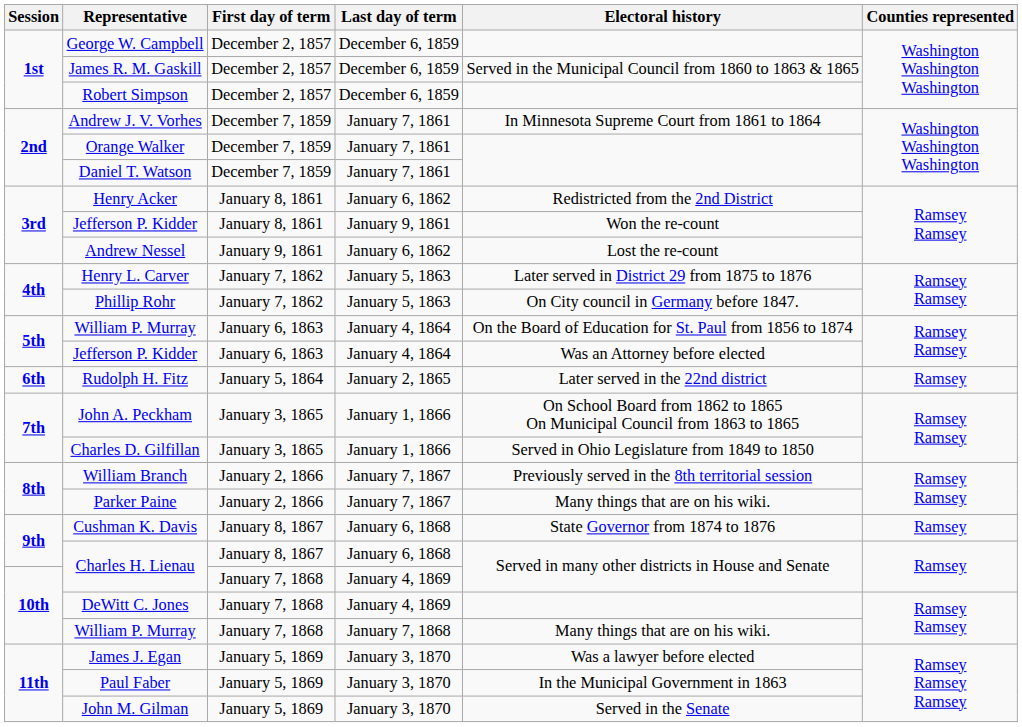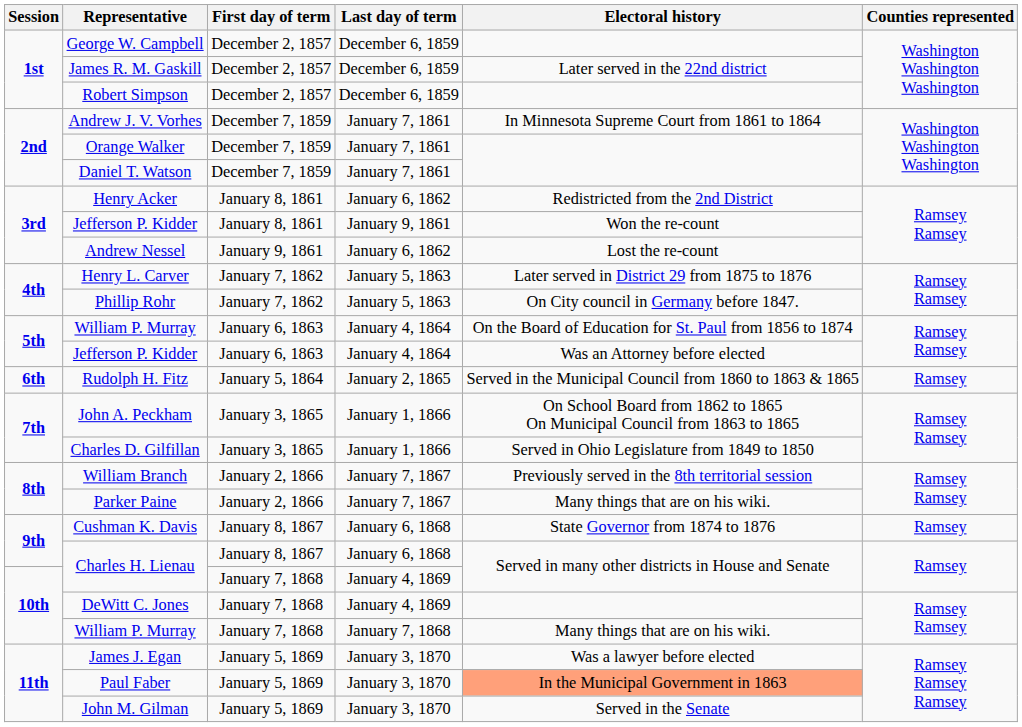James R. M. Gaskill | Electoral history: Served in the Municipal Council from 1860 to 1863 & 1865 -> Later served in the 22nd district
Rudolph H. Fitz | Electoral history: Later served in the 22nd district -> Served in the Municipal Council from 1860 to 1863 & 1865
Paul Faber | Electoral history: no background -> lightsalmon background
